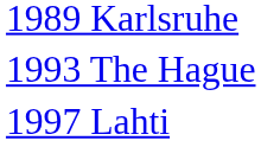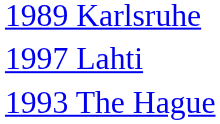rows swapped: 1993 The Hague <-> 1997 Lahti
